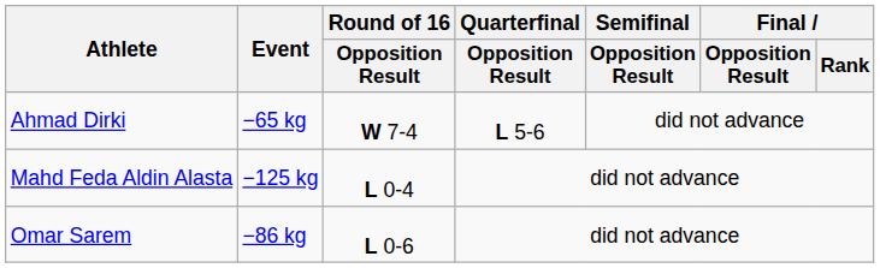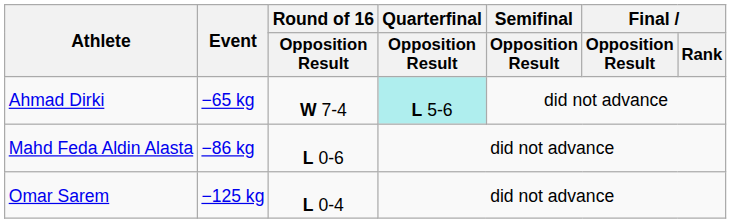Ahmad Dirki | Quarterfinal / Opposition Result: no background -> paleturquoise background
Mahd Feda Aldin Alasta | Event: −125 kg -> −86 kg
Mahd Feda Aldin Alasta | Round of 16 / Opposition Result: L 0-4 -> L 0-6
Omar Sarem | Event: −86 kg -> −125 kg
Omar Sarem | Round of 16 / Opposition Result: L 0-6 -> L 0-4
